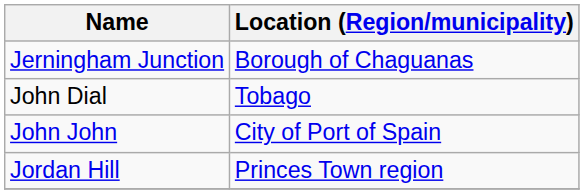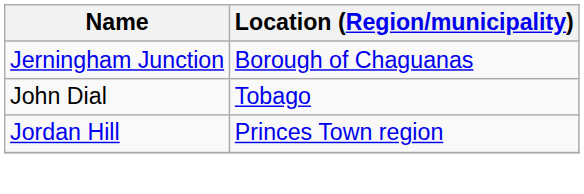- row: John John | City of Port of Spain
